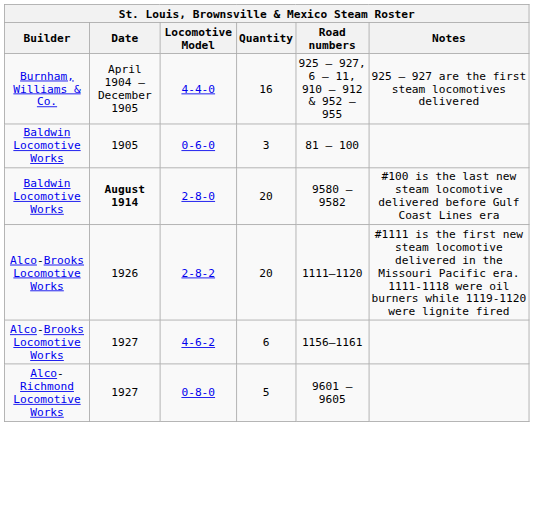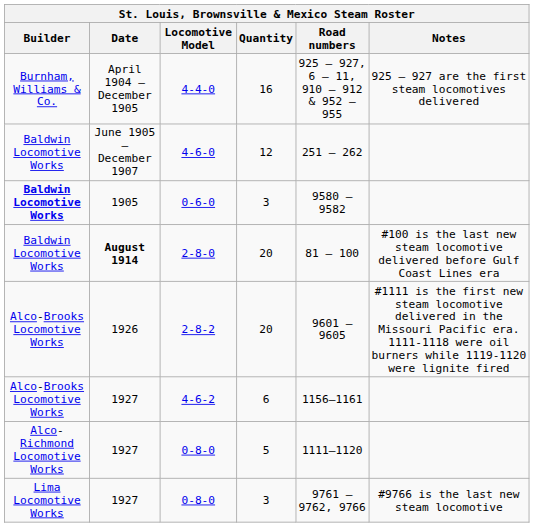+ row: Baldwin Locomotive Works | June 1905 – December 1907 | 4-6-0 | 12 | 251 – 262
0-6-0 | Builder: normal -> bold
0-6-0 | Road numbers: 81 – 100 -> 9580 – 9582
2-8-0 | Road numbers: 9580 – 9582 -> 81 – 100
2-8-2 | Road numbers: 1111–1120 -> 9601 – 9605
0-8-0 / 5 | Road numbers: 9601 – 9605 -> 1111–1120
+ row: Lima Locomotive Works | 1927 | 0-8-0 | 3 | 9761 – 9762, 9766 | #9766 is the last new steam locomotive
